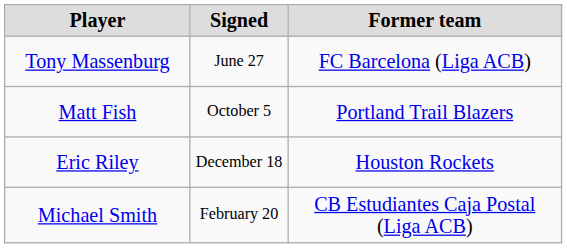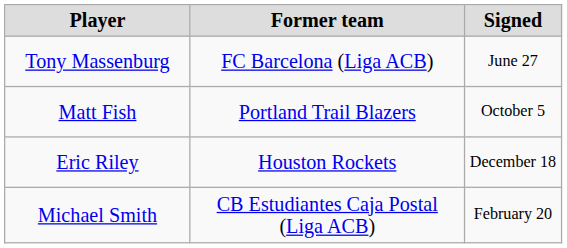columns swapped: Signed <-> Former team
